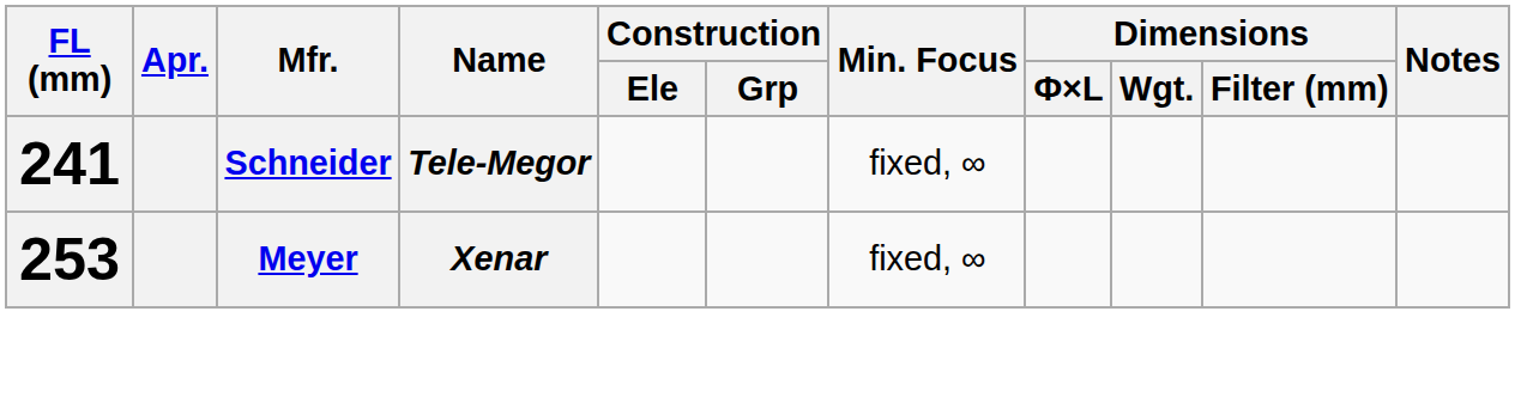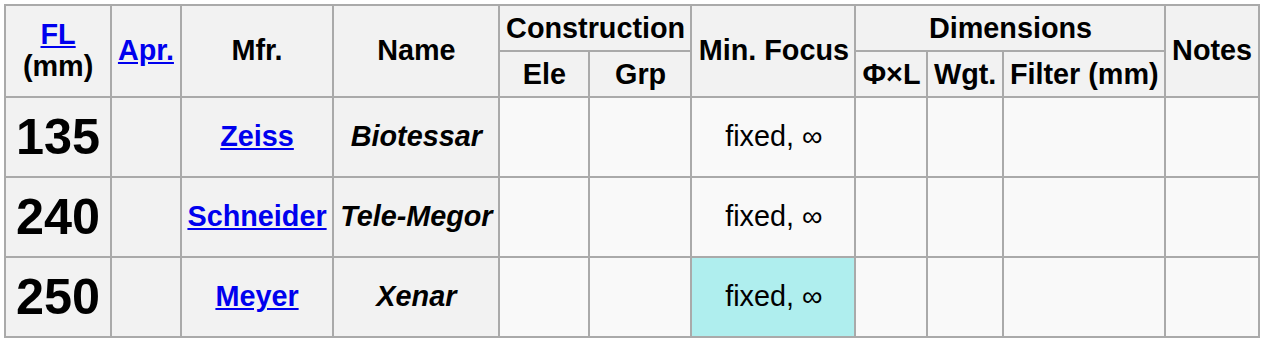+ row: 135 | Zeiss | Biotessar | fixed, ∞
Schneider | FL (mm): 241 -> 240
Meyer | FL (mm): 253 -> 250
Meyer | Min. Focus: no background -> paleturquoise background
